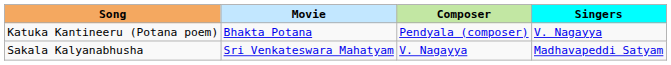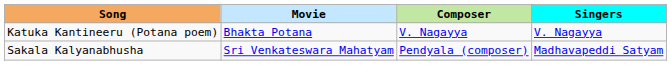Katuka Kantineeru (Potana poem) | Composer: Pendyala (composer) -> V. Nagayya
Sakala Kalyanabhusha | Composer: V. Nagayya -> Pendyala (composer)
